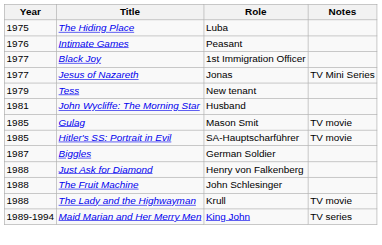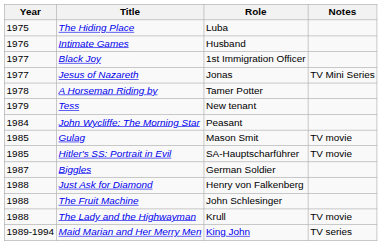Intimate Games | Role: Peasant -> Husband
+ row: 1978 | A Horseman Riding by | Tamer Potter
John Wycliffe: The Morning Star | Year: 1981 -> 1984
John Wycliffe: The Morning Star | Role: Husband -> Peasant
